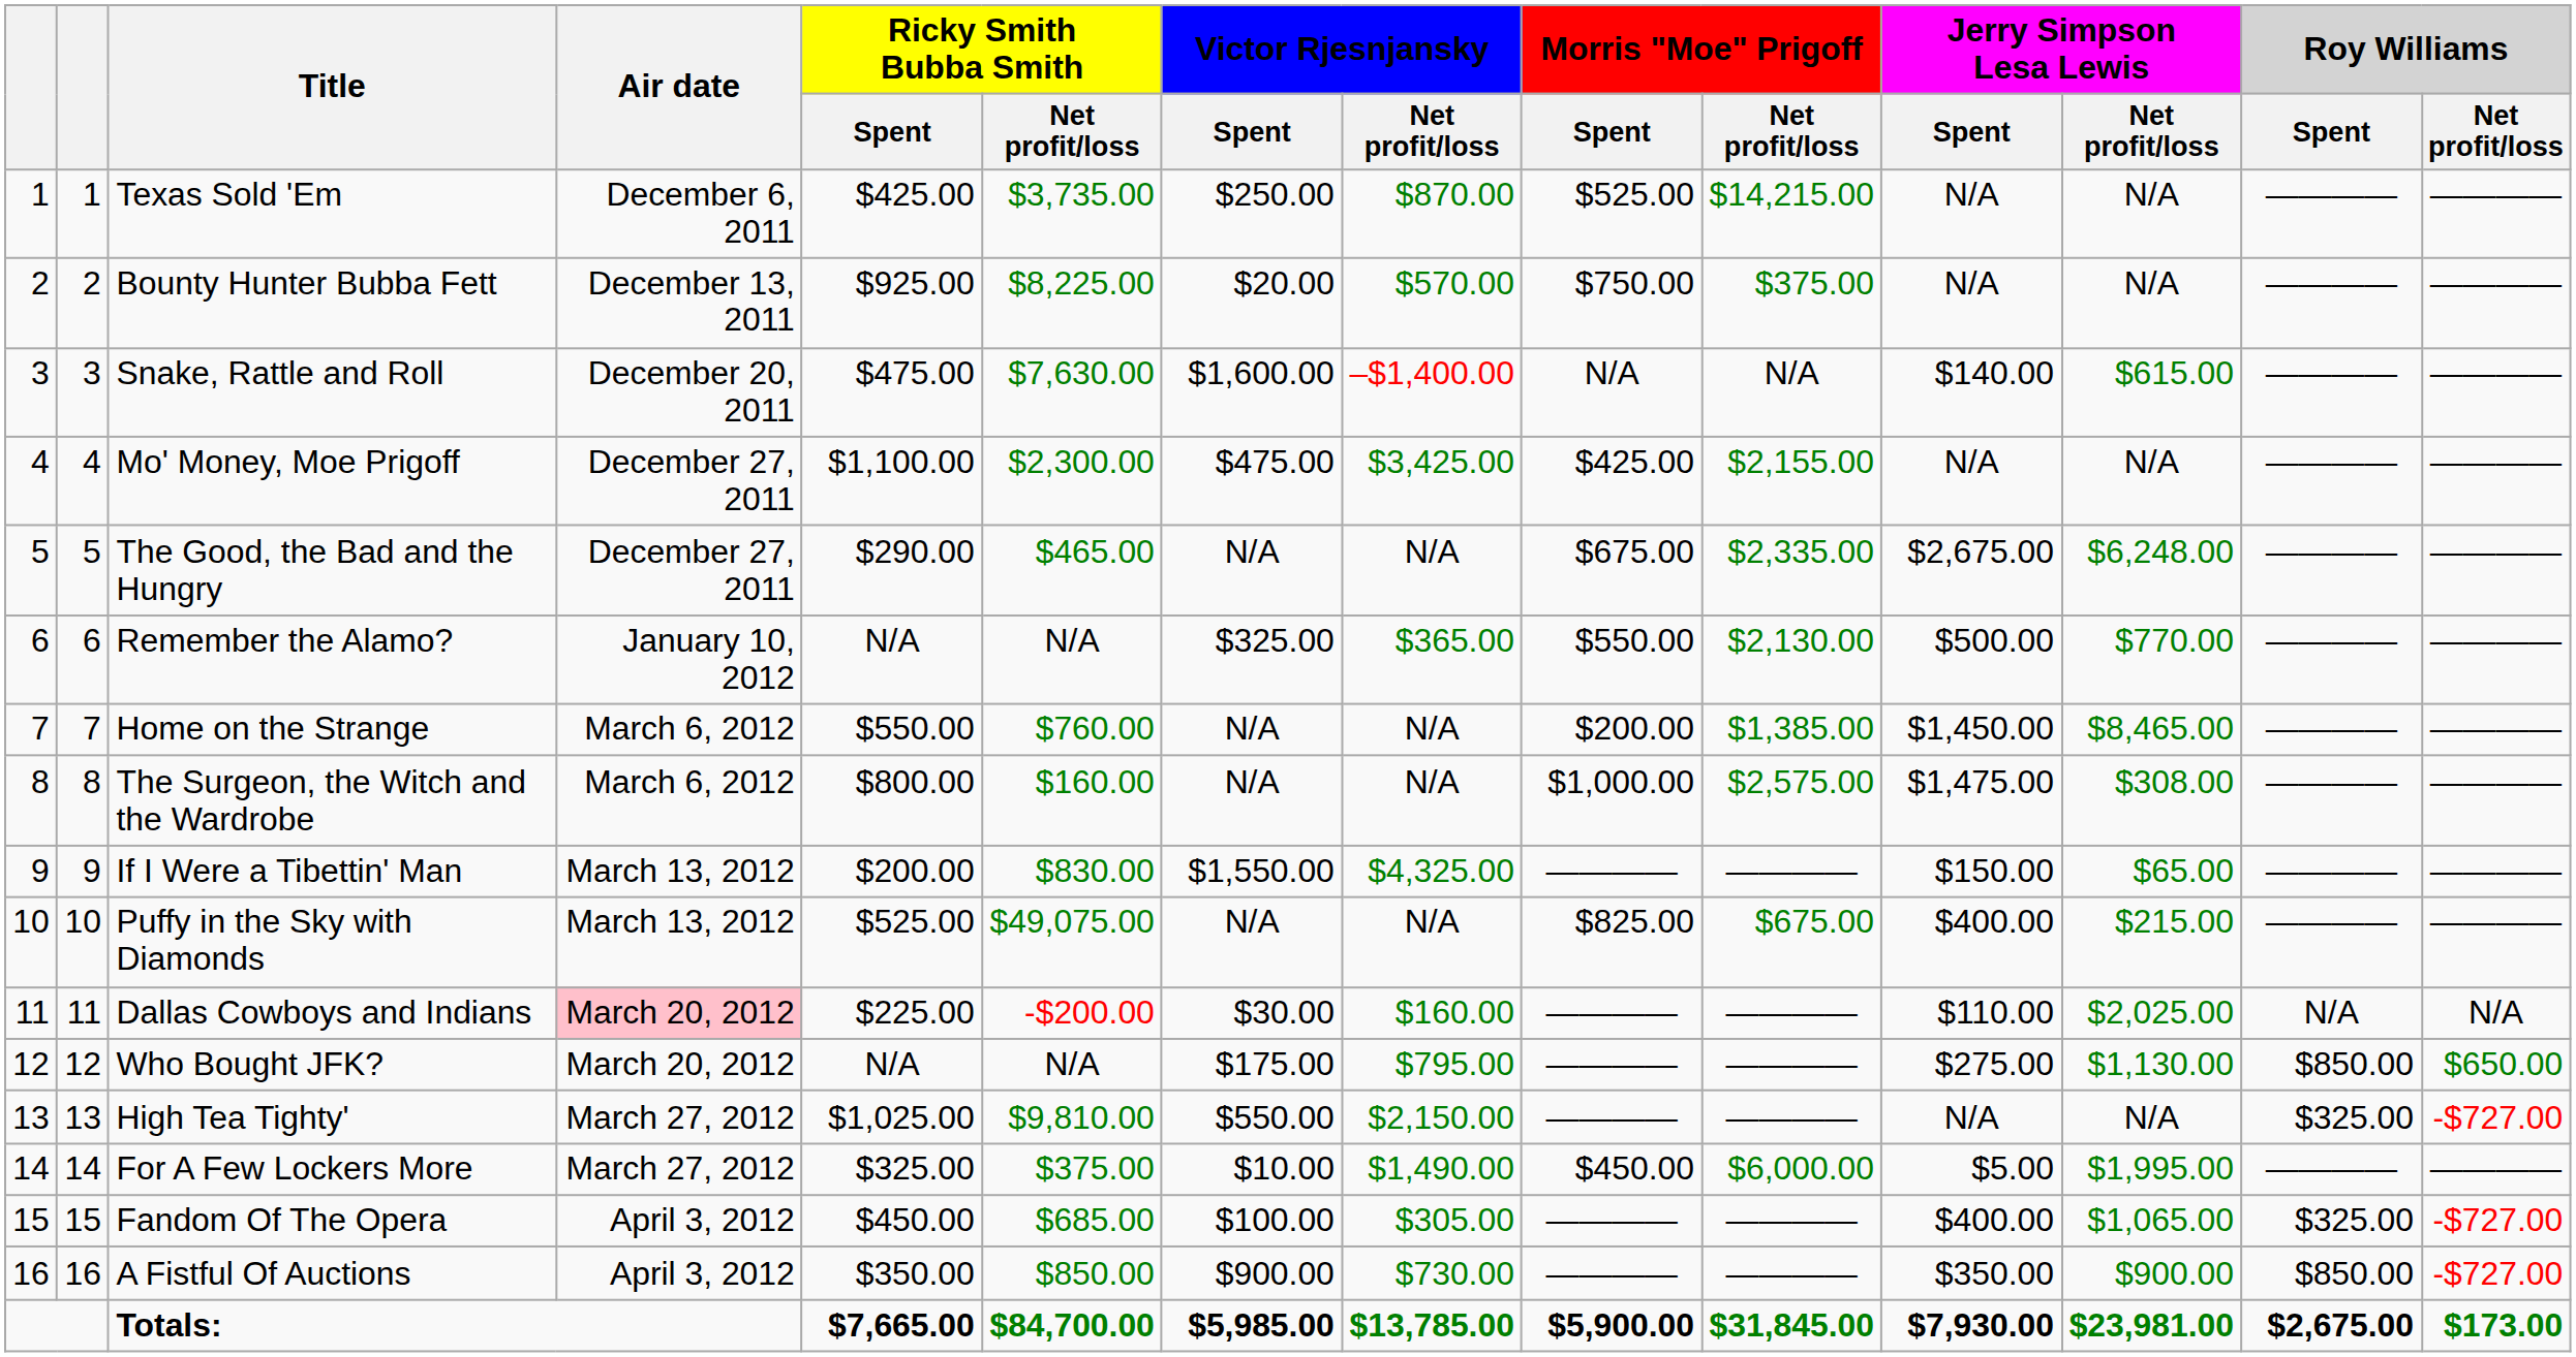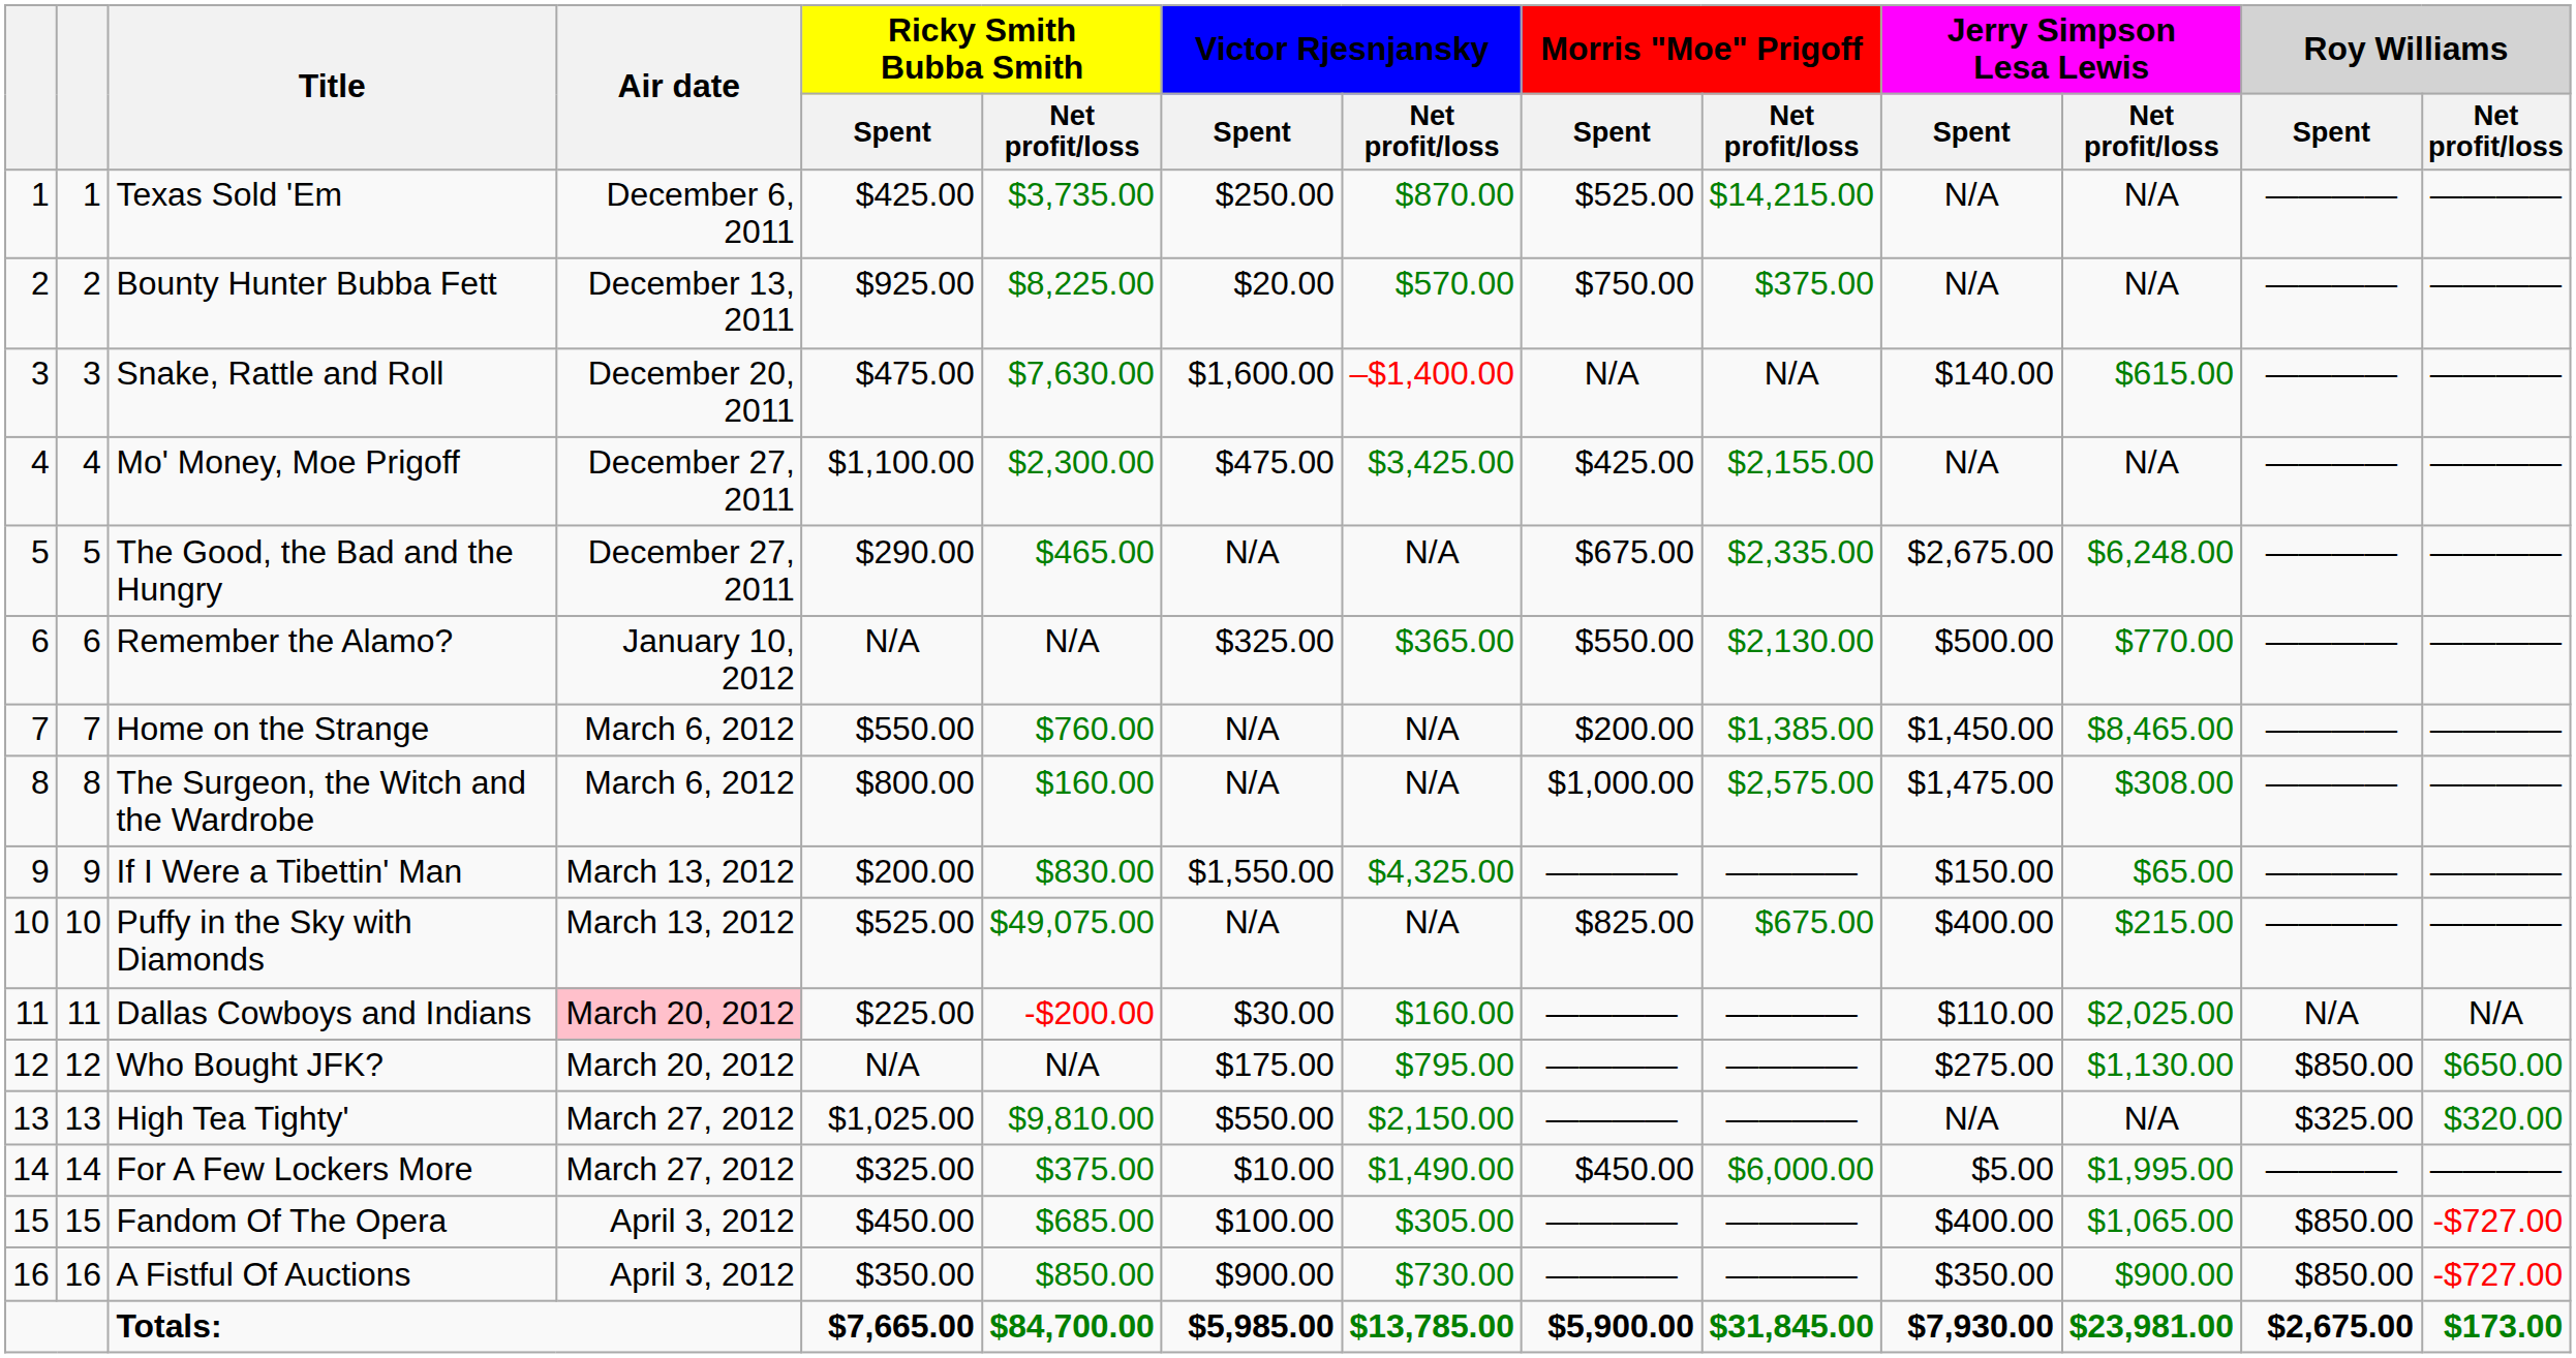High Tea Tighty' | Roy Williams / Net profit/loss: -$727.00 -> $320.00
Fandom Of The Opera | Roy Williams / Spent: $325.00 -> $850.00
